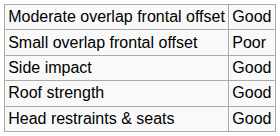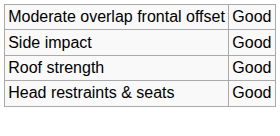- row: Small overlap frontal offset | Poor
